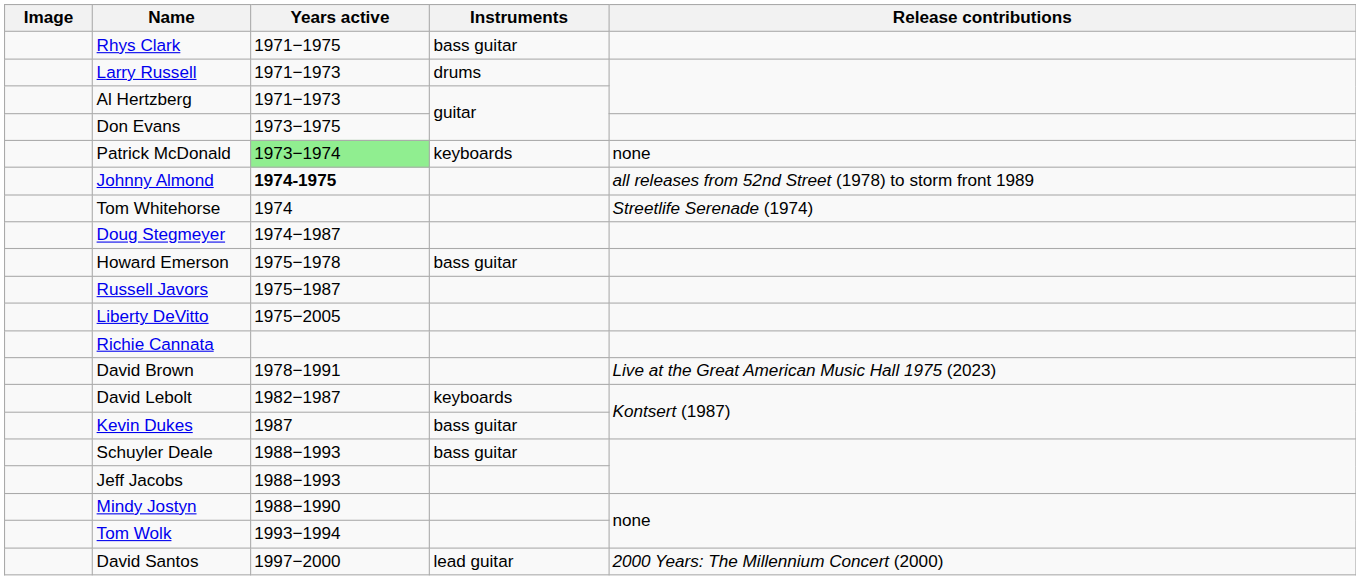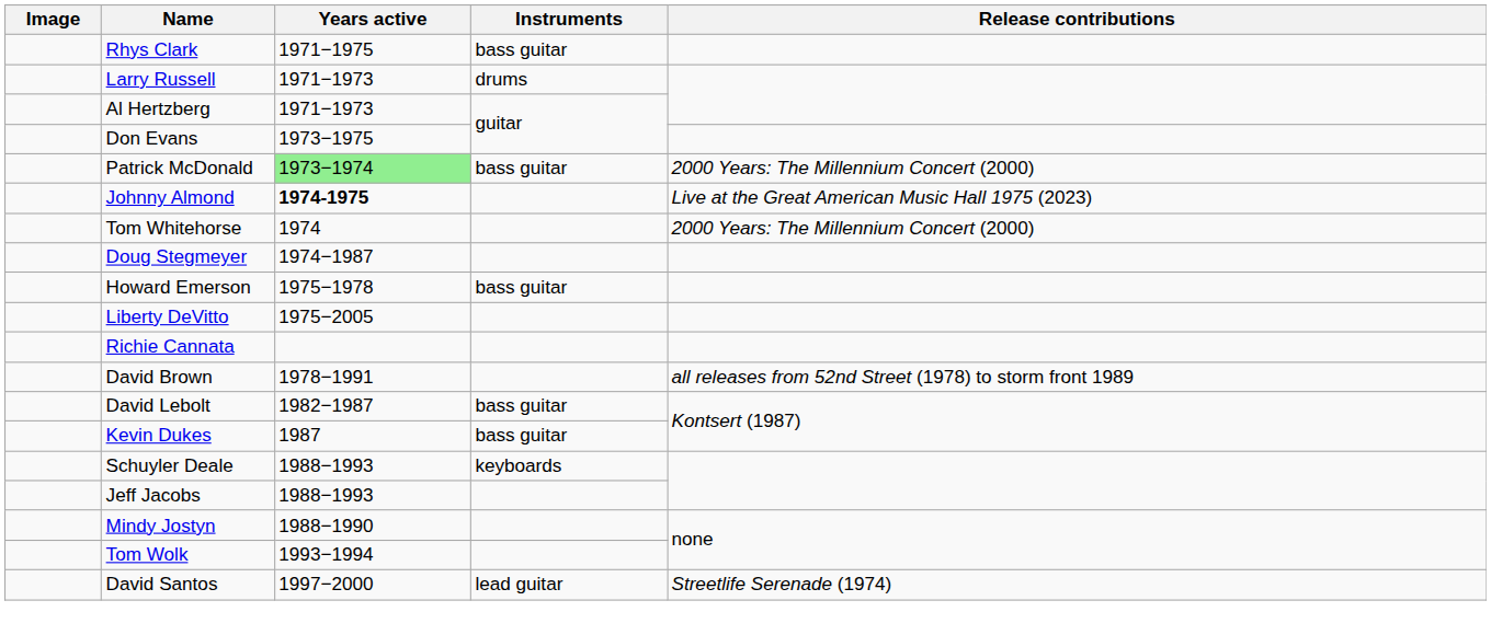Patrick McDonald | Instruments: keyboards -> bass guitar
Patrick McDonald | Release contributions: none -> 2000 Years: The Millennium Concert (2000)
Johnny Almond | Release contributions: all releases from 52nd Street (1978) to storm front 1989 -> Live at the Great American Music Hall 1975 (2023)
Tom Whitehorse | Release contributions: Streetlife Serenade (1974) -> 2000 Years: The Millennium Concert (2000)
- row: Russell Javors | 1975−1987
David Brown | Release contributions: Live at the Great American Music Hall 1975 (2023) -> all releases from 52nd Street (1978) to storm front 1989
David Lebolt | Instruments: keyboards -> bass guitar
Schuyler Deale | Instruments: bass guitar -> keyboards
David Santos | Release contributions: 2000 Years: The Millennium Concert (2000) -> Streetlife Serenade (1974)
